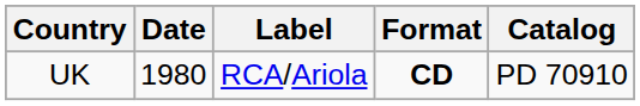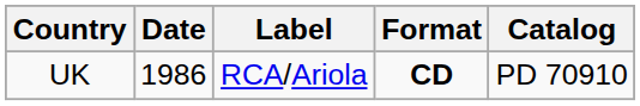UK | Date: 1980 -> 1986
